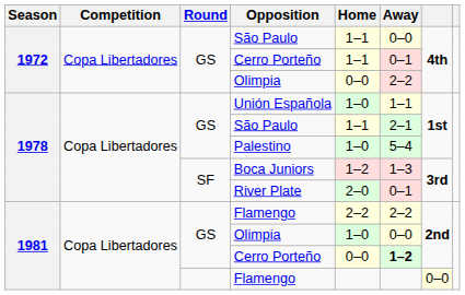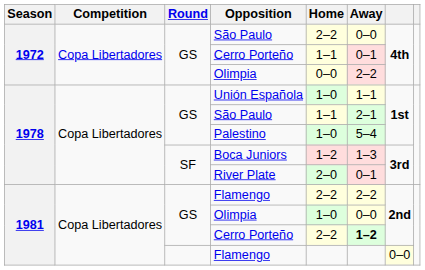1972 / São Paulo | Home: 1–1 -> 2–2
1981 / Cerro Porteño | Home: 0–0 -> 2–2
